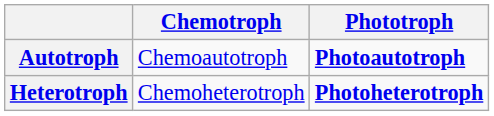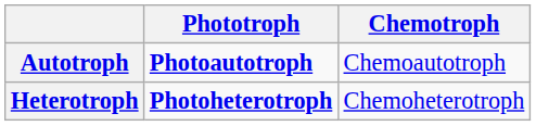columns swapped: Chemotroph <-> Phototroph
